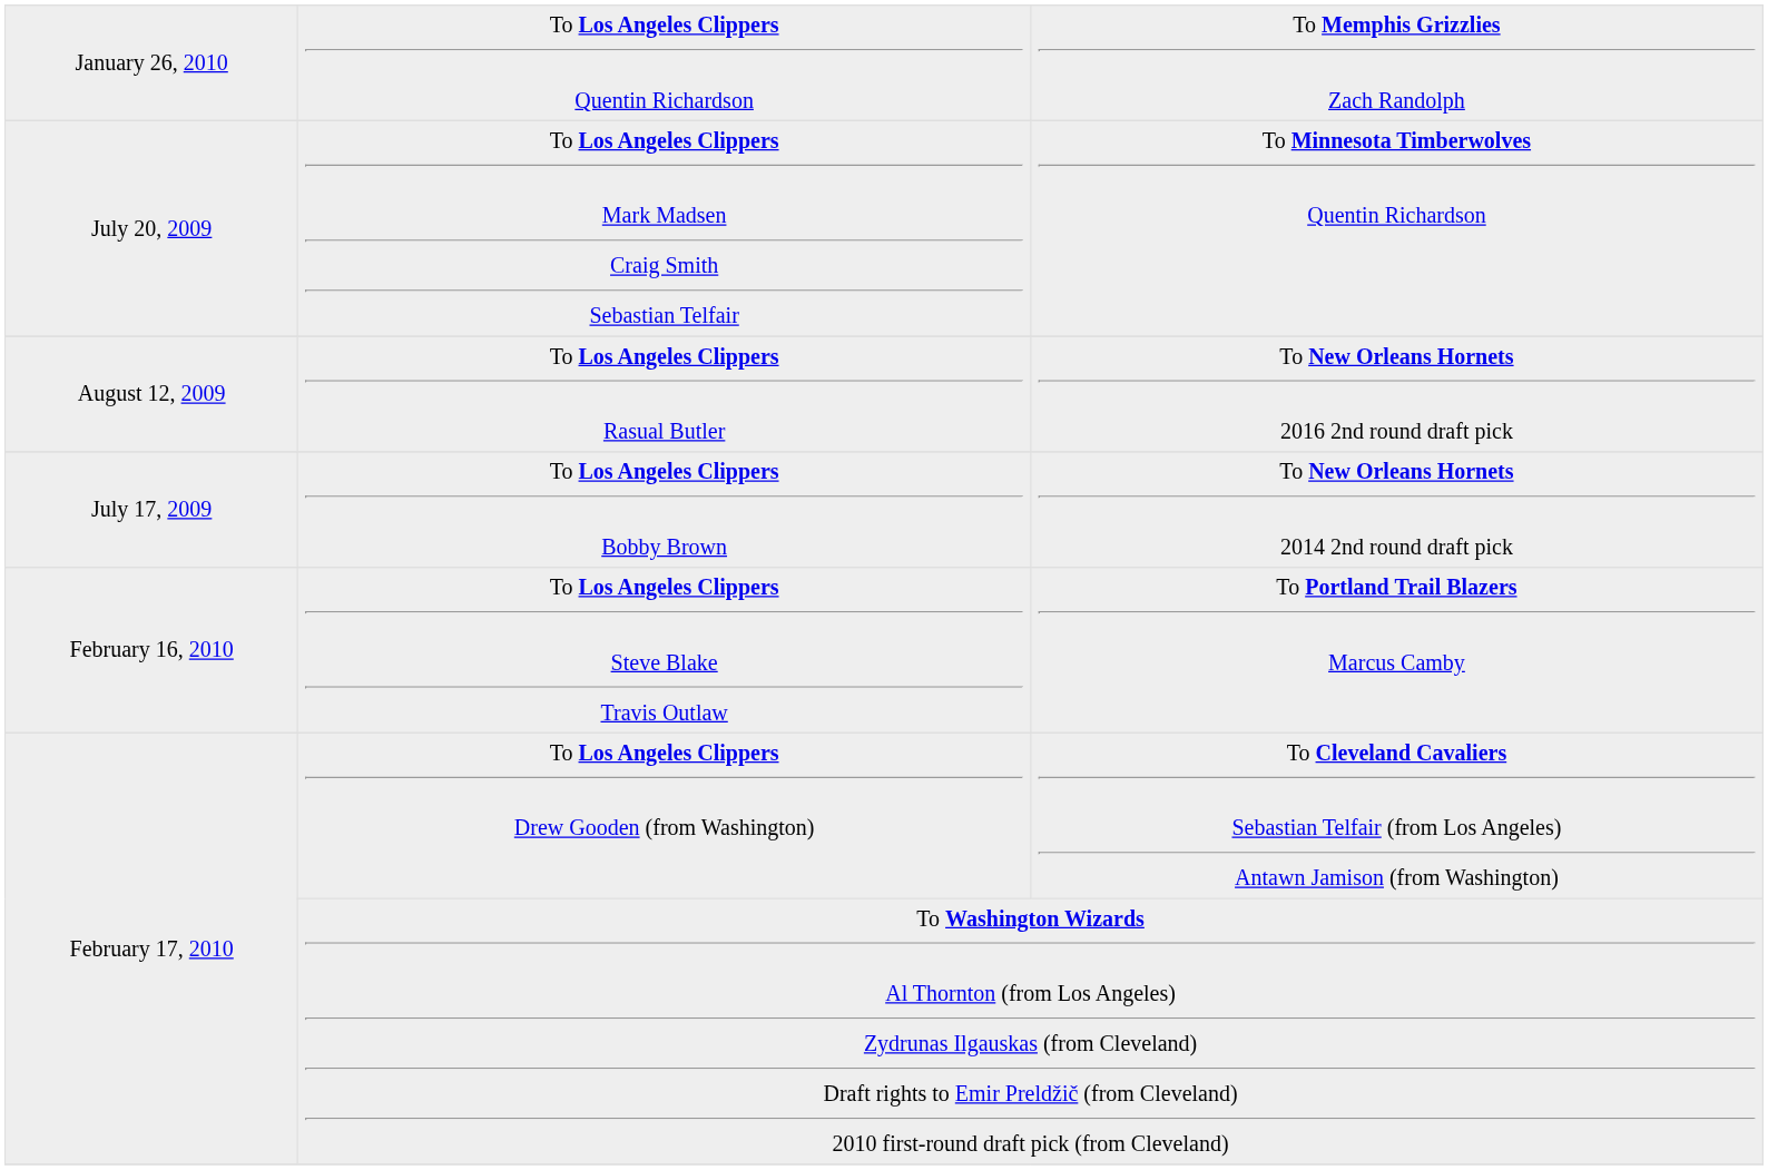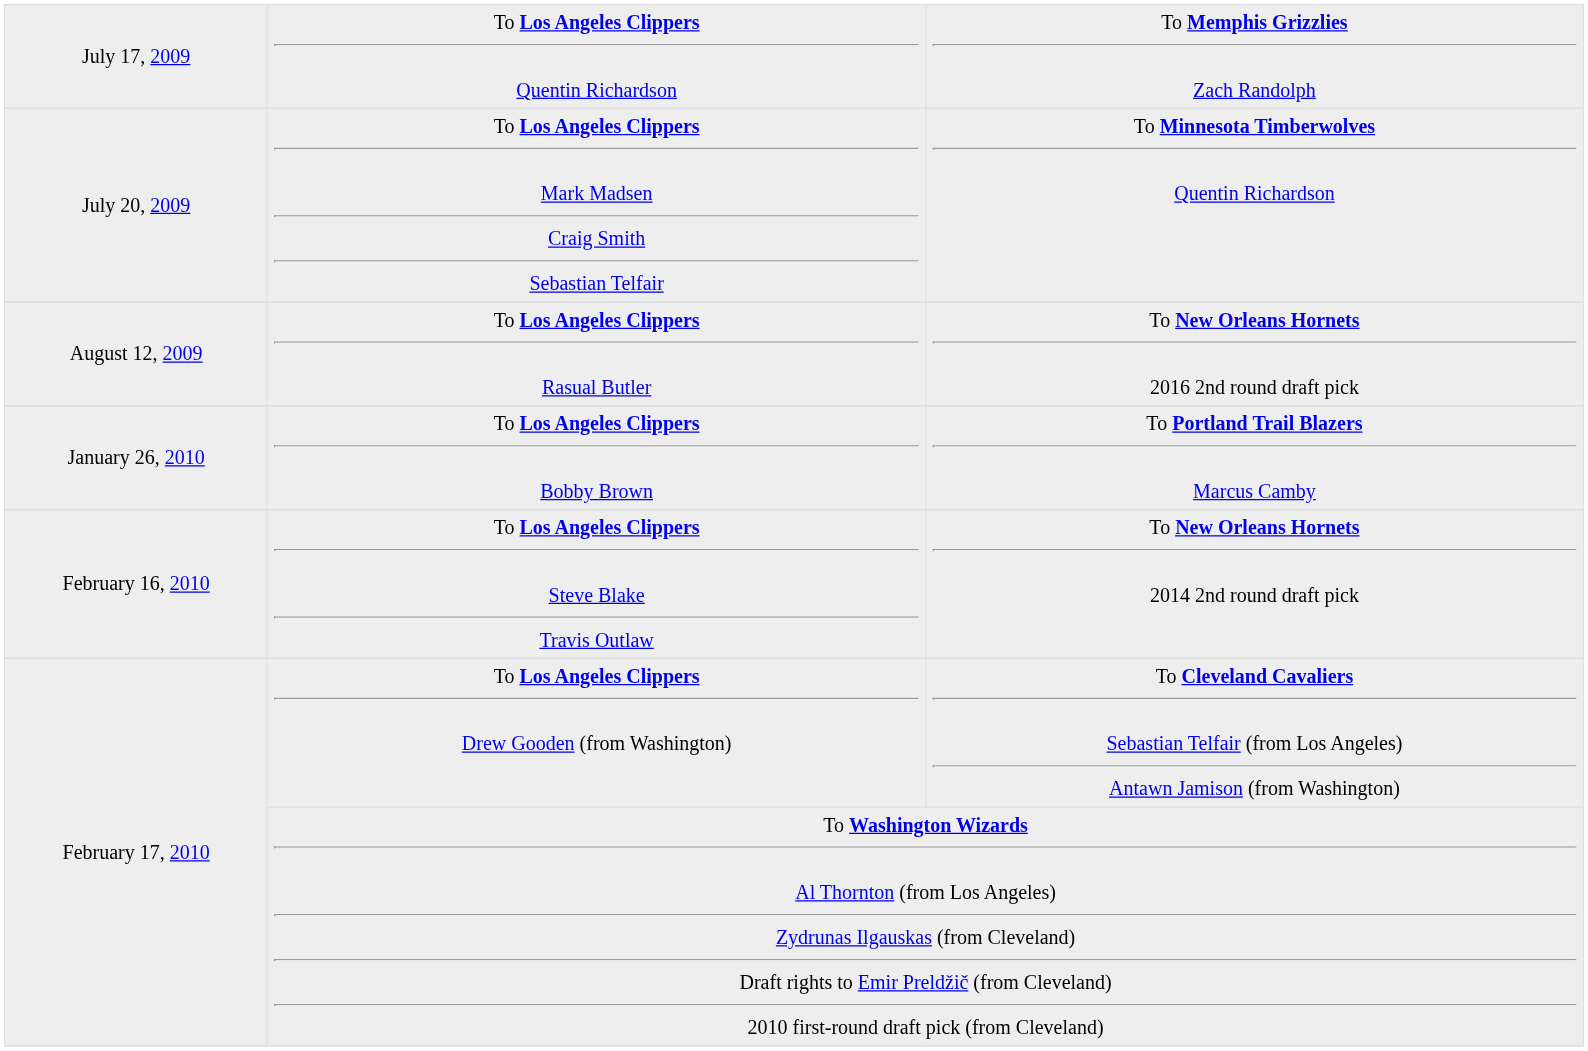To Los Angeles Clippers Quentin Richardson | column 1: January 26, 2010 -> July 17, 2009
To Los Angeles Clippers Bobby Brown | column 1: July 17, 2009 -> January 26, 2010
To Los Angeles Clippers Bobby Brown | column 3: To New Orleans Hornets 2014 2nd round draft pick -> To Portland Trail Blazers Marcus Camby
To Los Angeles Clippers Steve Blake Travis Outlaw | column 3: To Portland Trail Blazers Marcus Camby -> To New Orleans Hornets 2014 2nd round draft pick
